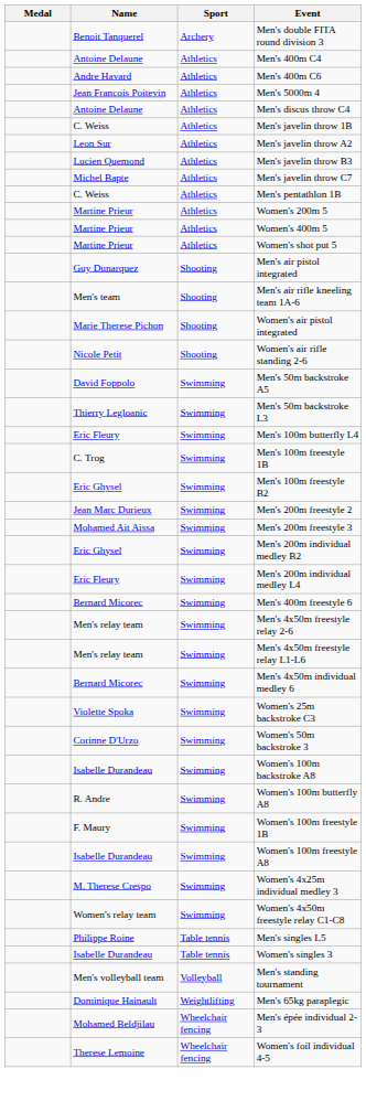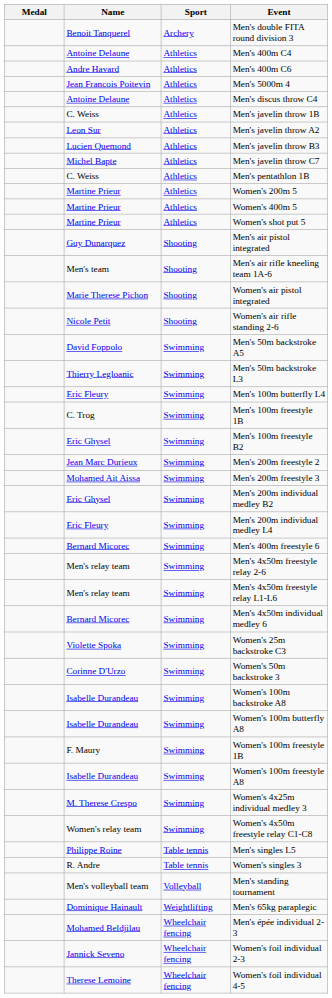Women's 100m butterfly A8 | Name: R. Andre -> Isabelle Durandeau
Women's singles 3 | Name: Isabelle Durandeau -> R. Andre
+ row: Jannick Seveno | Wheelchair fencing | Women's foil individual 2-3
